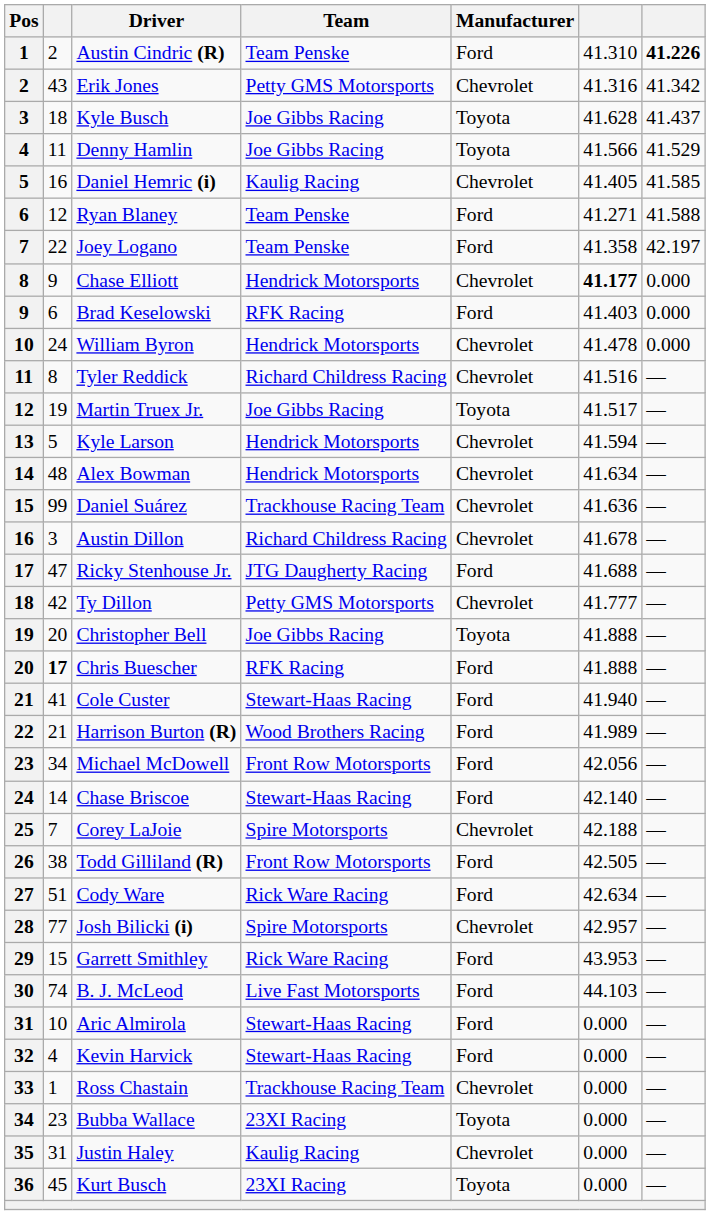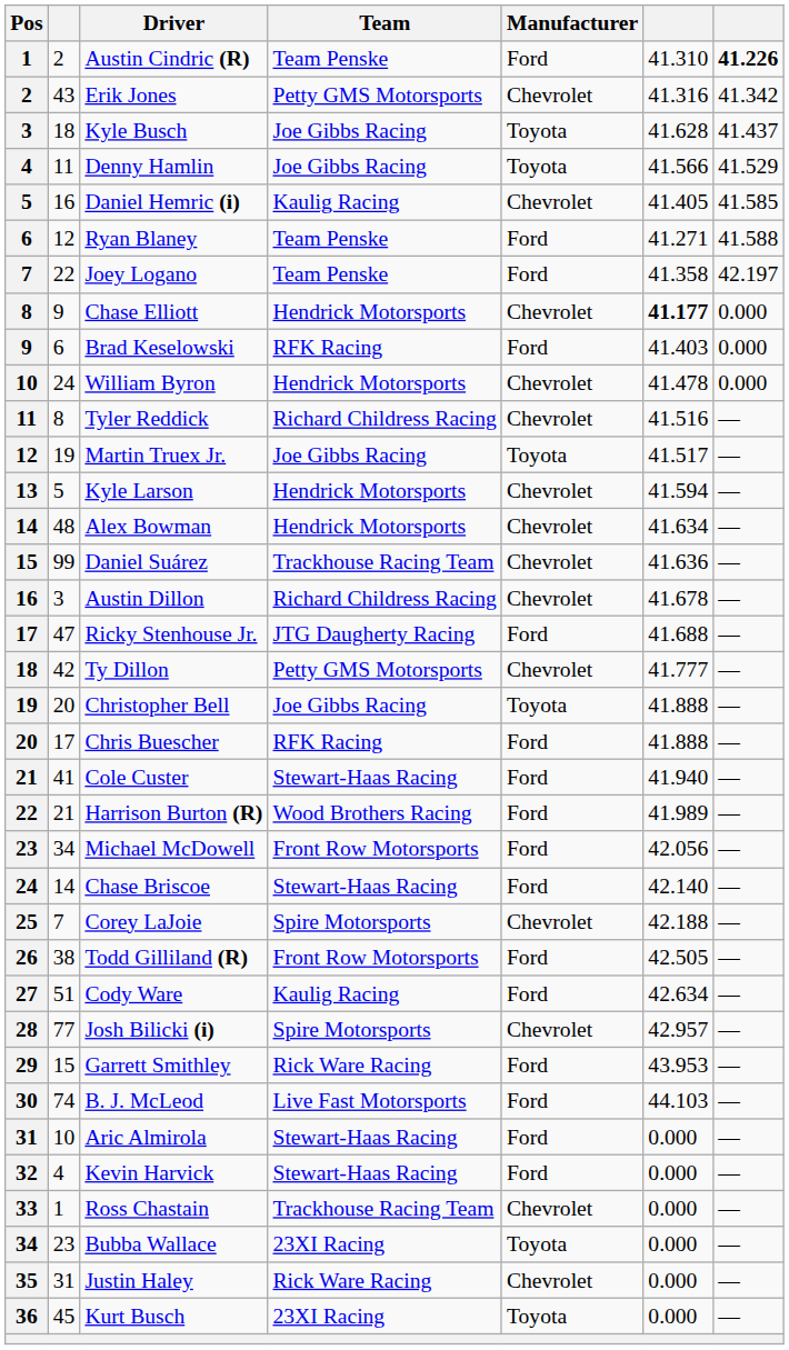Chris Buescher | column 2: bold -> normal
Cody Ware | Team: Rick Ware Racing -> Kaulig Racing
Justin Haley | Team: Kaulig Racing -> Rick Ware Racing
